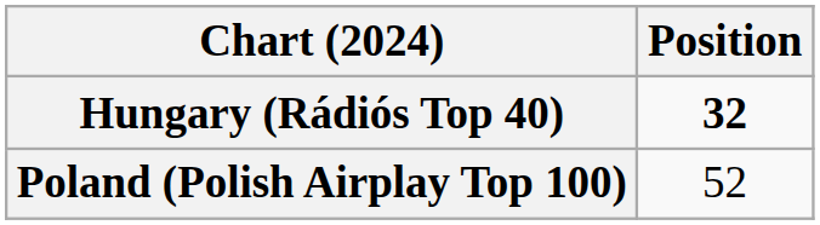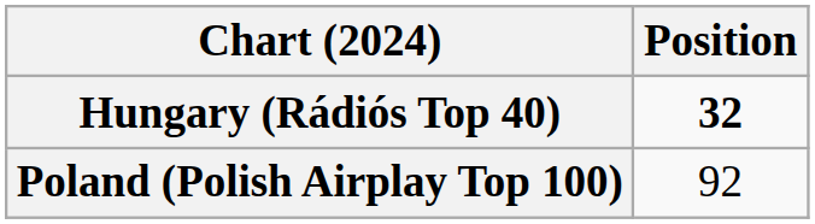Poland (Polish Airplay Top 100) | Position: 52 -> 92
